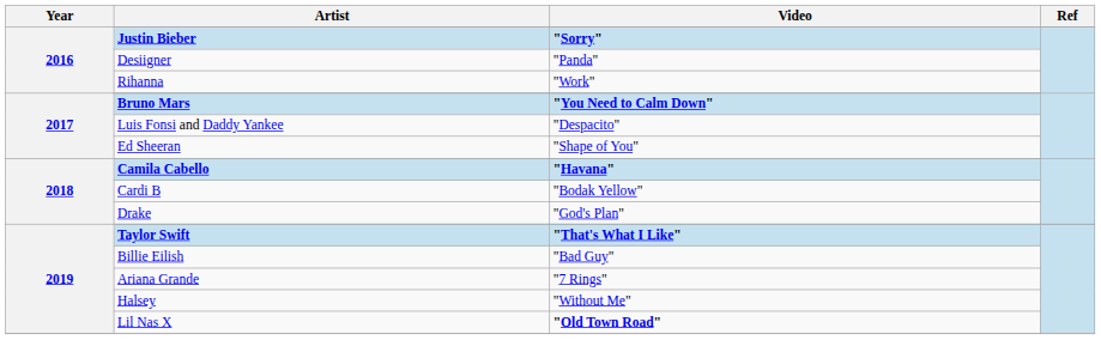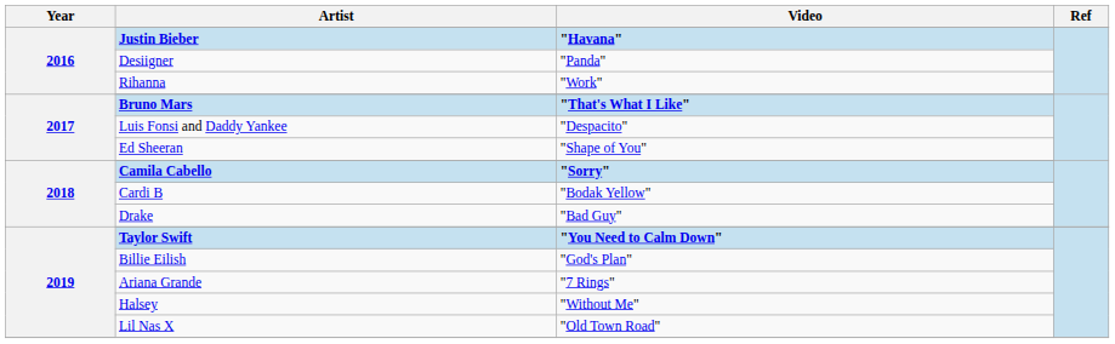Justin Bieber | Video: "Sorry" -> "Havana"
Bruno Mars | Video: "You Need to Calm Down" -> "That's What I Like"
Camila Cabello | Video: "Havana" -> "Sorry"
Drake | Video: "God's Plan" -> "Bad Guy"
Taylor Swift | Video: "That's What I Like" -> "You Need to Calm Down"
Billie Eilish | Video: "Bad Guy" -> "God's Plan"
Lil Nas X | Video: bold -> normal
